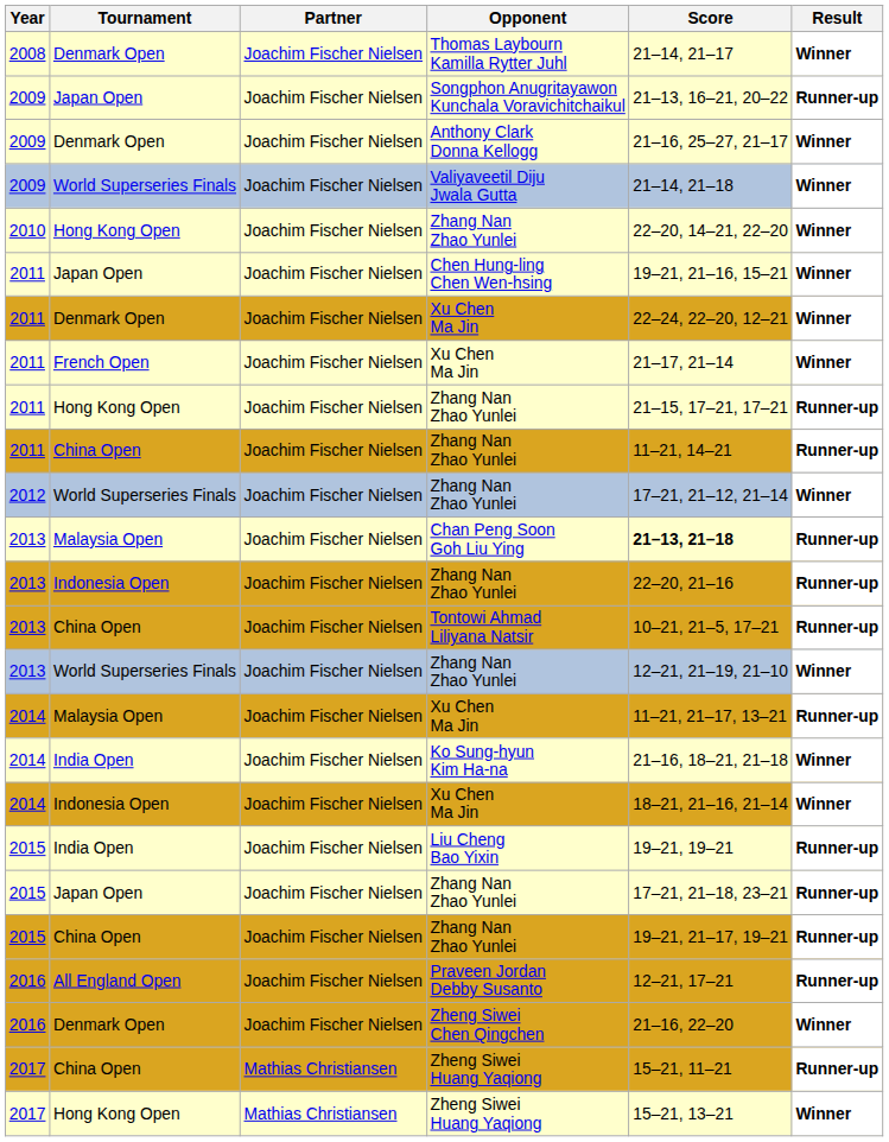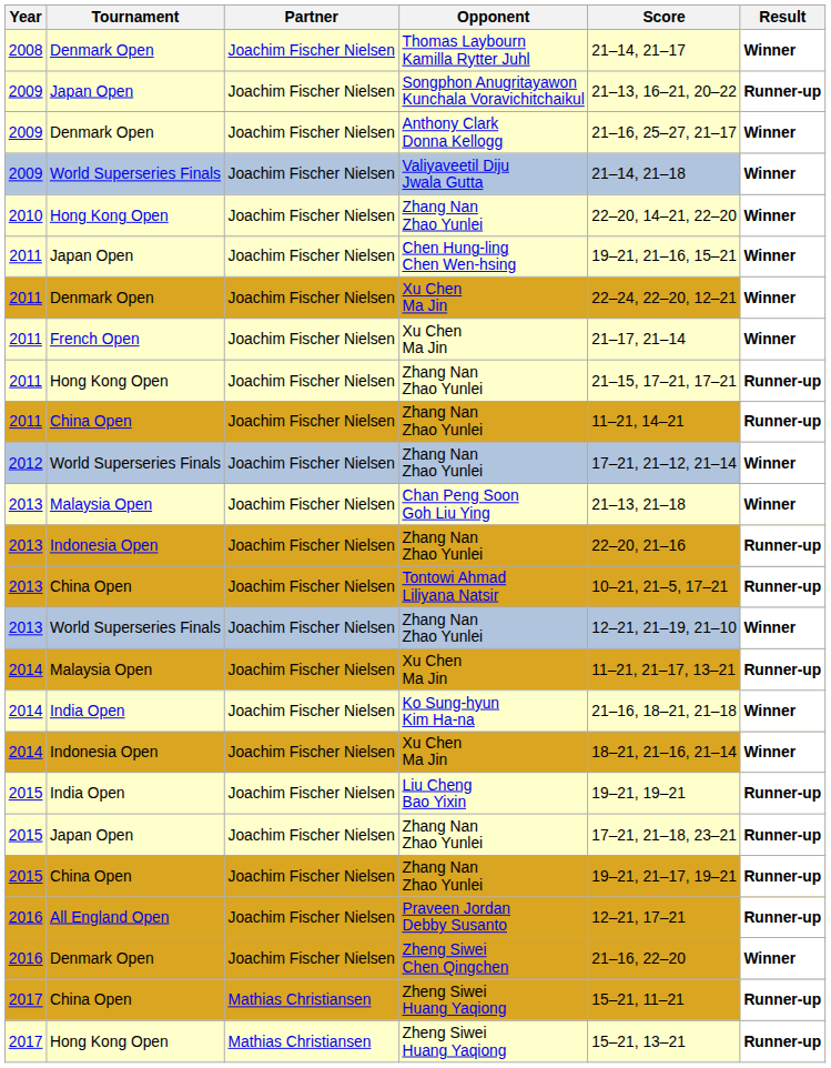Chan Peng Soon Goh Liu Ying | Score: bold -> normal
Chan Peng Soon Goh Liu Ying | Result: Runner-up -> Winner
Hong Kong Open / Zheng Siwei Huang Yaqiong | Result: Winner -> Runner-up
